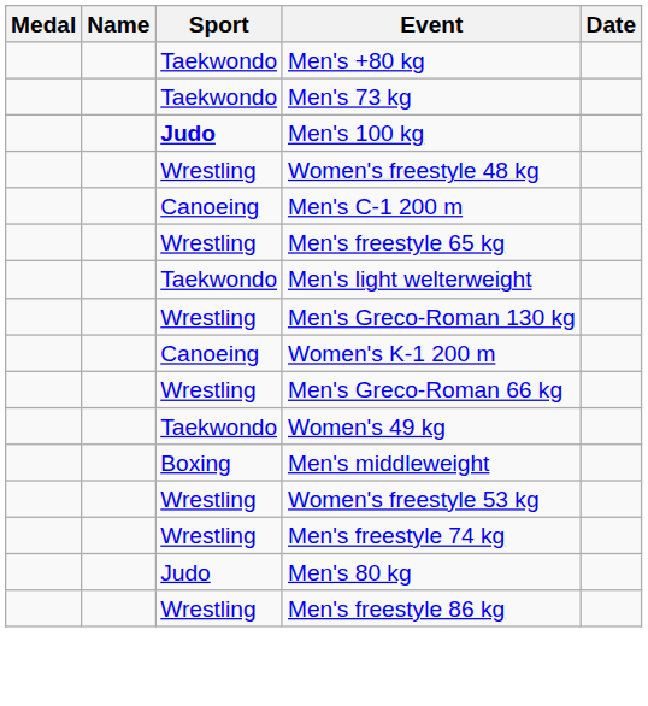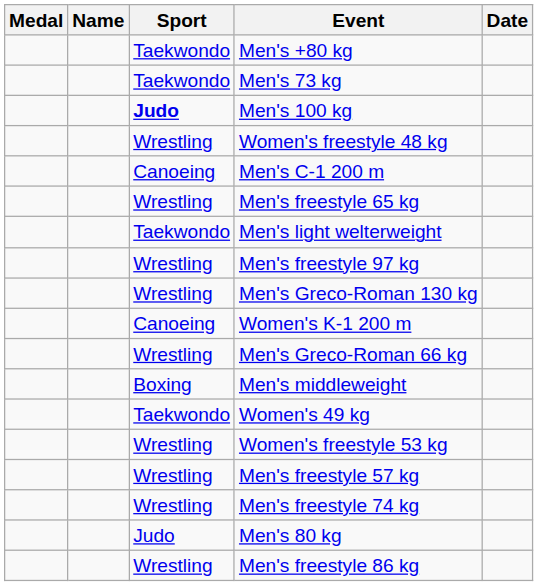+ row: Wrestling | Men's freestyle 97 kg
rows swapped: Women's 49 kg <-> Men's middleweight
+ row: Wrestling | Men's freestyle 57 kg
